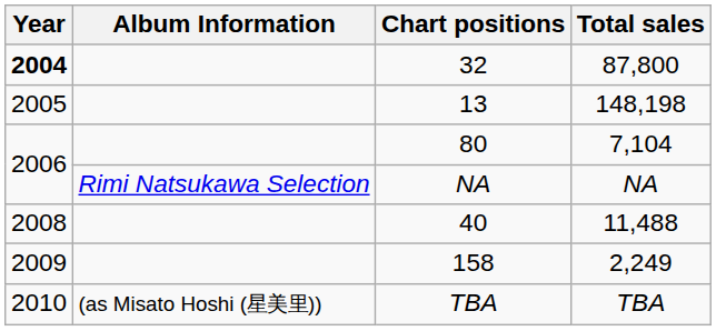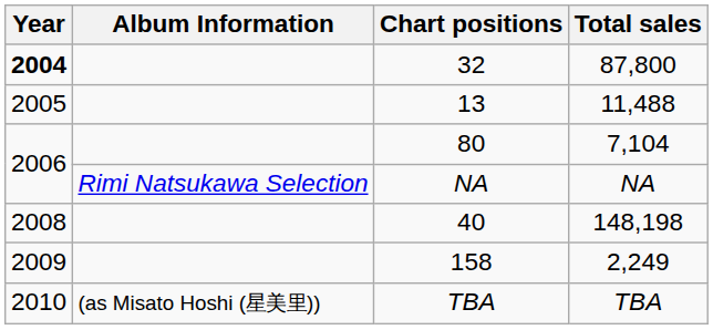13 | Total sales: 148,198 -> 11,488
40 | Total sales: 11,488 -> 148,198
